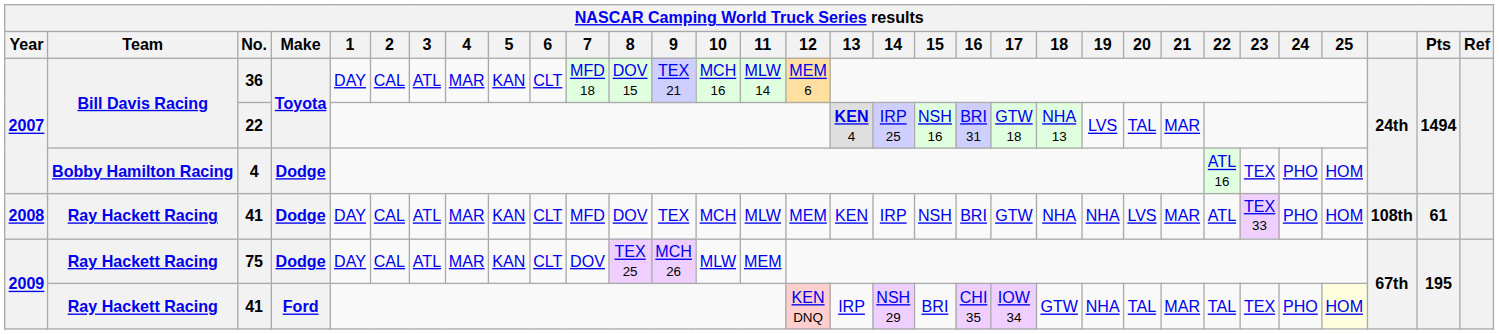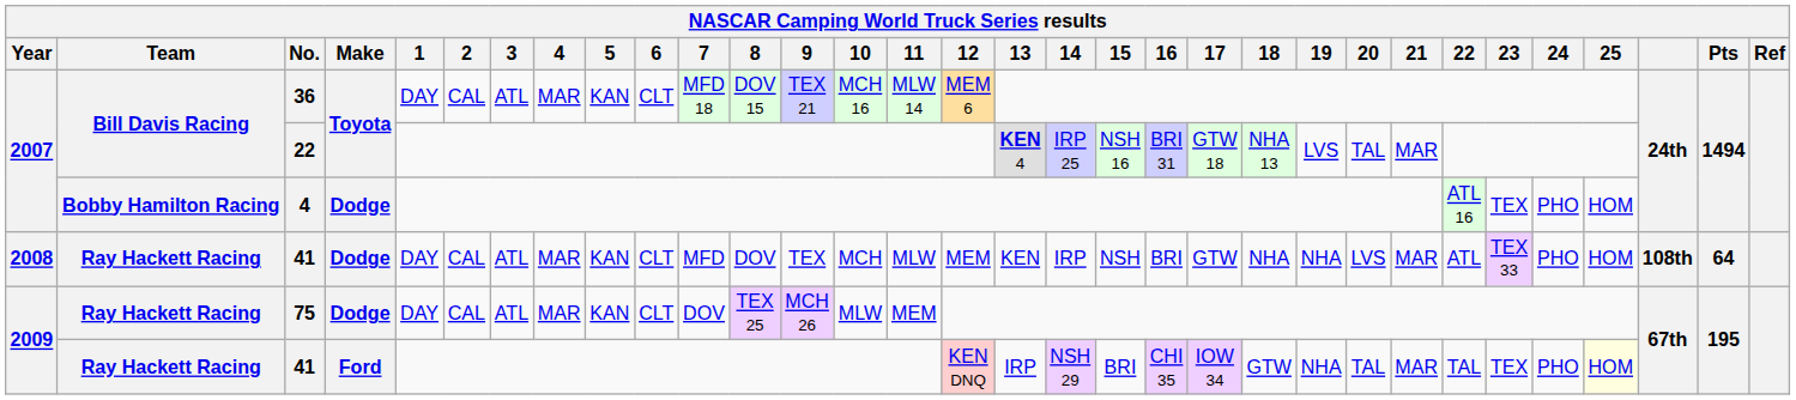2008 / 41 | Pts: 61 -> 64
